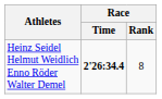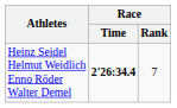Heinz Seidel Helmut Weidlich Enno Röder Walter Demel | Race / Rank: 8 -> 7
